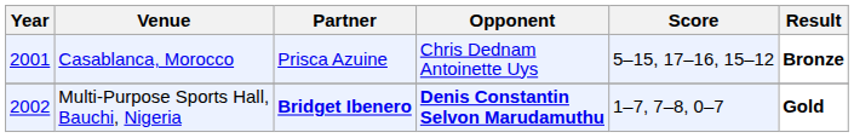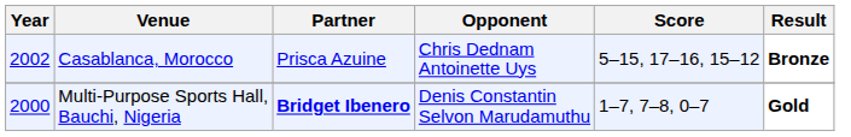Casablanca, Morocco | Year: 2001 -> 2002
Multi-Purpose Sports Hall, Bauchi, Nigeria | Year: 2002 -> 2000
Multi-Purpose Sports Hall, Bauchi, Nigeria | Opponent: bold -> normal
